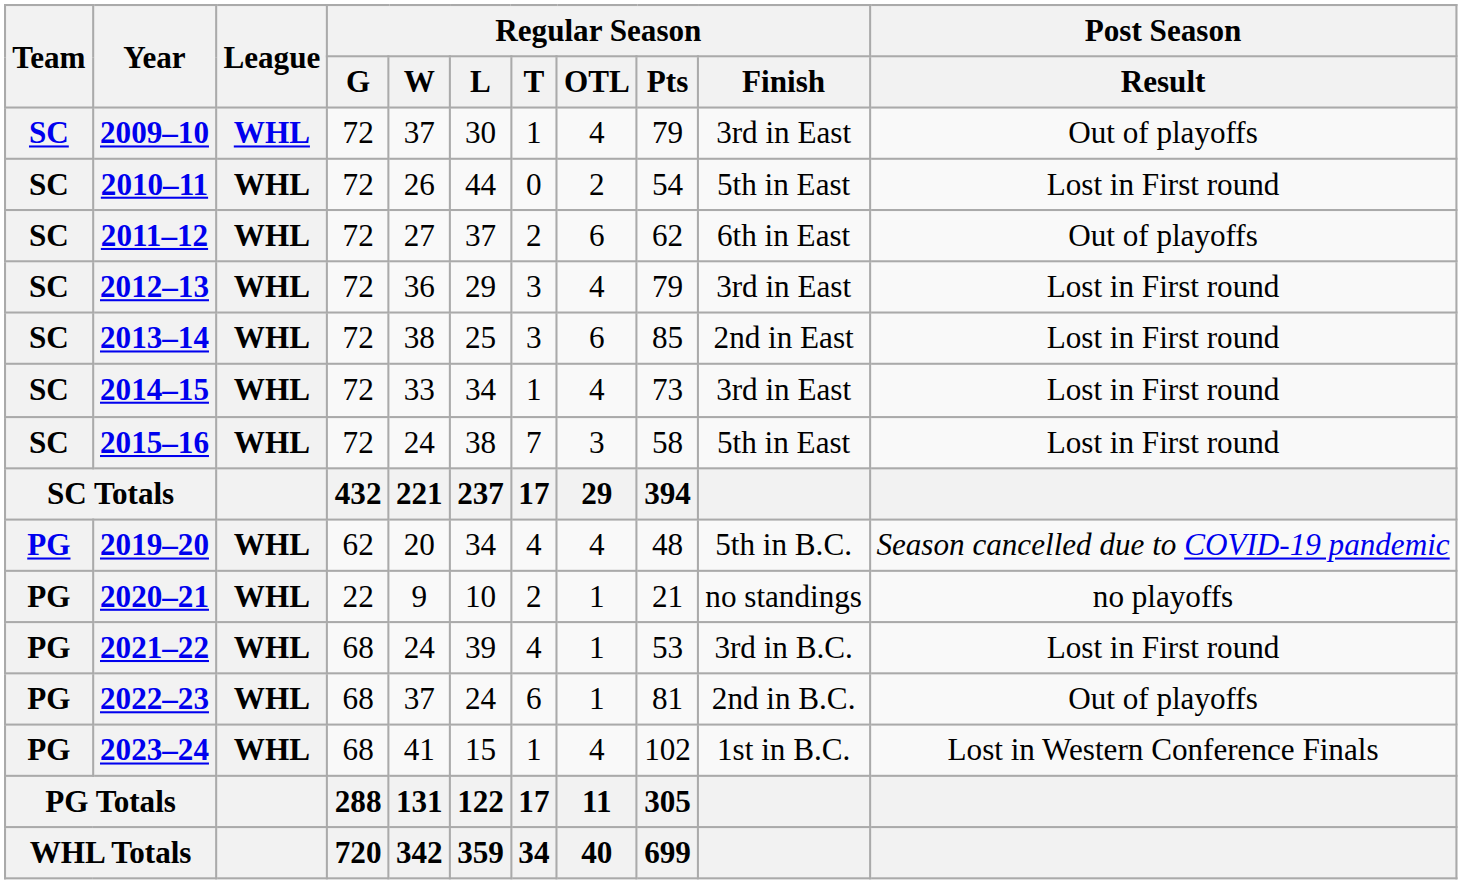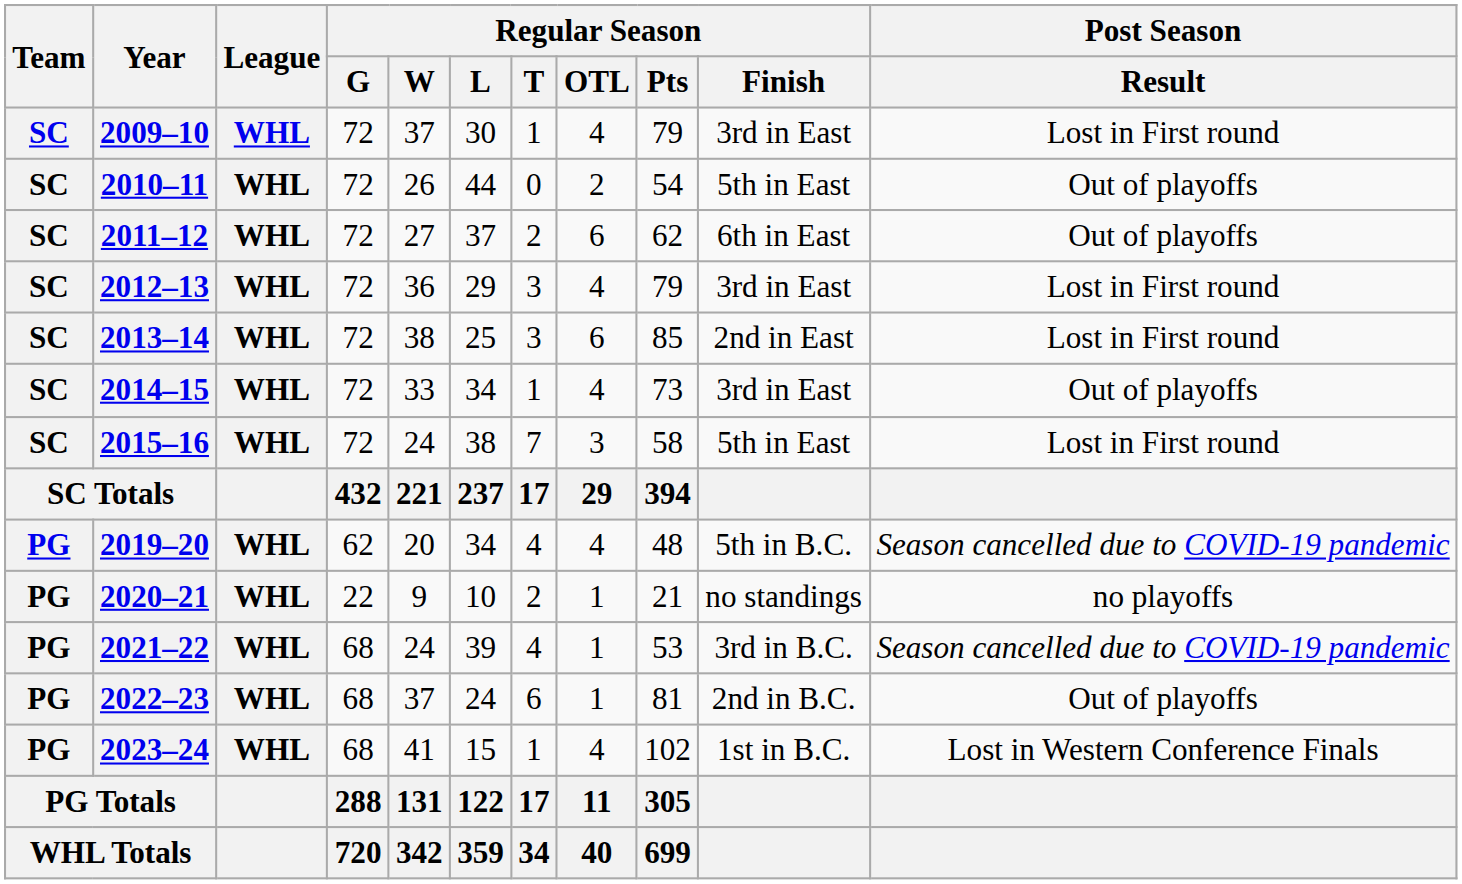2009–10 | Post Season / Result: Out of playoffs -> Lost in First round
2010–11 | Post Season / Result: Lost in First round -> Out of playoffs
2014–15 | Post Season / Result: Lost in First round -> Out of playoffs
2021–22 | Post Season / Result: Lost in First round -> Season cancelled due to COVID-19 pandemic
